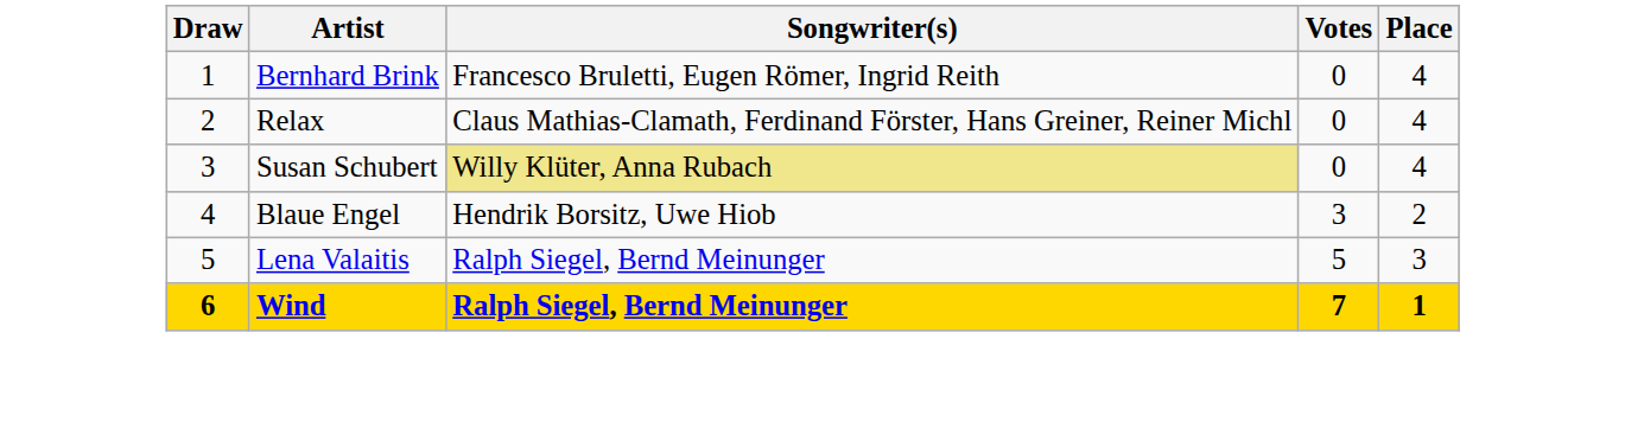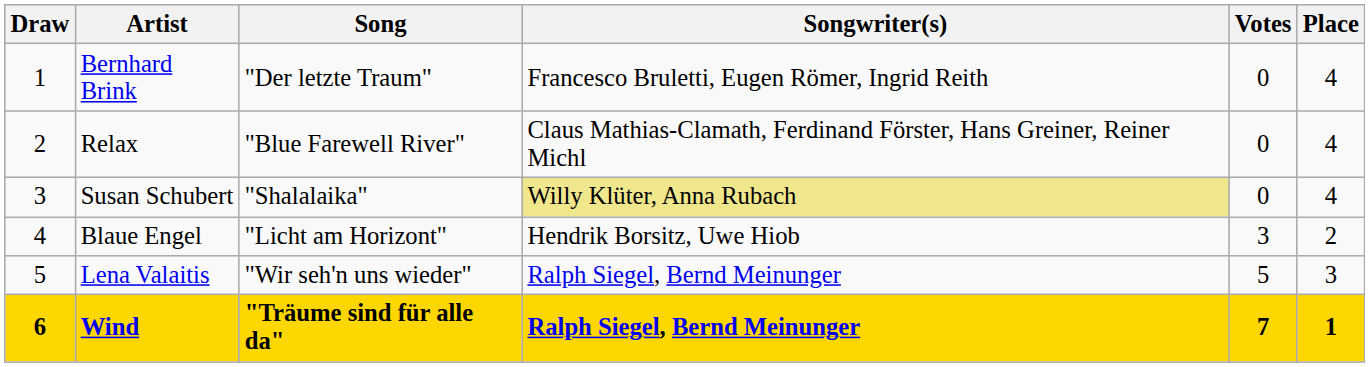+ column: Song | "Der letzte Traum" | "Blue Farewell River" | "Shalalaika" | "Licht am Horizont" | "Wir seh'n uns wieder" | "Träume sind für alle da"
